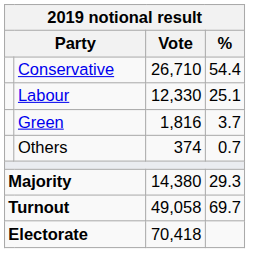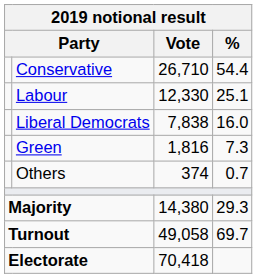+ row: Liberal Democrats | 7,838 | 16.0
Green | %: 3.7 -> 7.3
